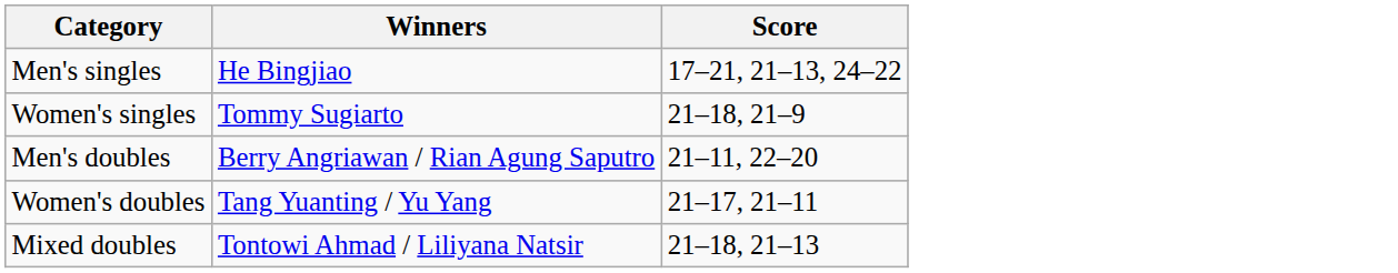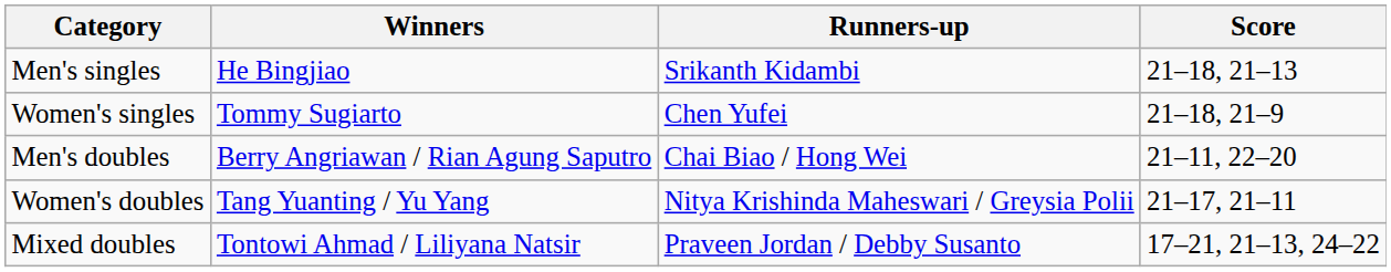+ column: Runners-up | Srikanth Kidambi | Chen Yufei | Chai Biao / Hong Wei | Nitya Krishinda Maheswari / Greysia Polii | Praveen Jordan / Debby Susanto
Men's singles | Score: 17–21, 21–13, 24–22 -> 21–18, 21–13
Mixed doubles | Score: 21–18, 21–13 -> 17–21, 21–13, 24–22
